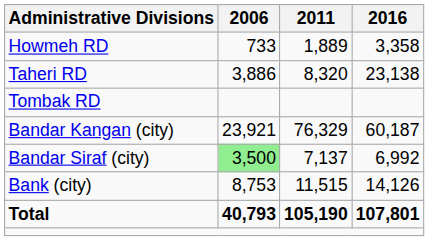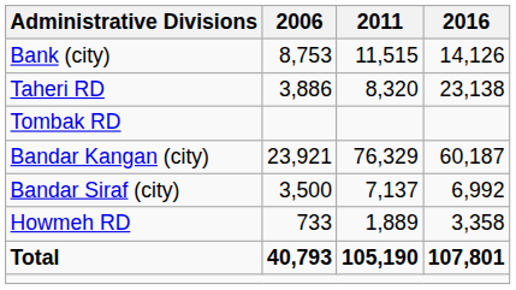rows swapped: Howmeh RD <-> Bank (city)
Bandar Siraf (city) | 2006: lightgreen background -> no background
